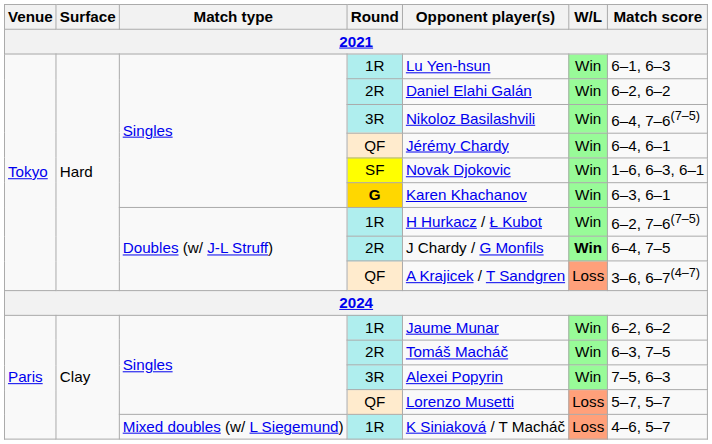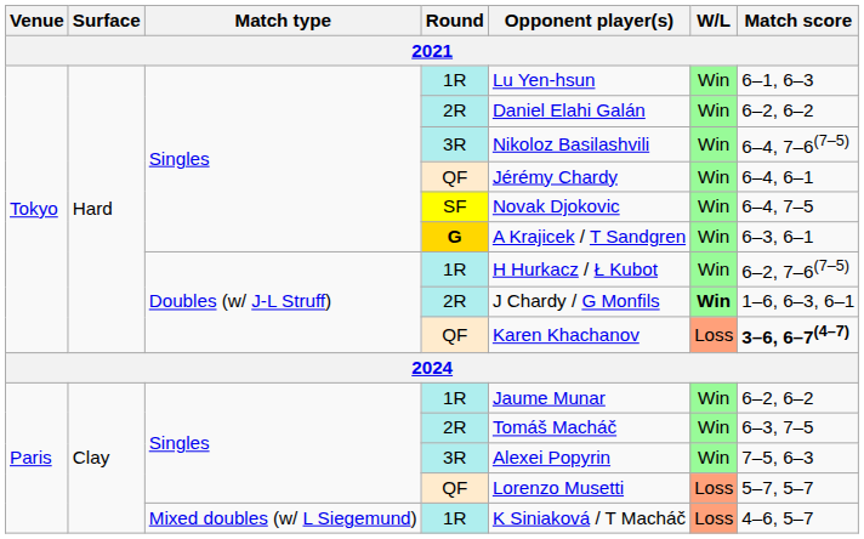SF | Match score: 1–6, 6–3, 6–1 -> 6–4, 7–5
G | Opponent player(s): Karen Khachanov -> A Krajicek / T Sandgren
Doubles (w/ J-L Struff) / 2R | Match score: 6–4, 7–5 -> 1–6, 6–3, 6–1
Doubles (w/ J-L Struff) / QF | Opponent player(s): A Krajicek / T Sandgren -> Karen Khachanov
Doubles (w/ J-L Struff) / QF | Match score: normal -> bold
